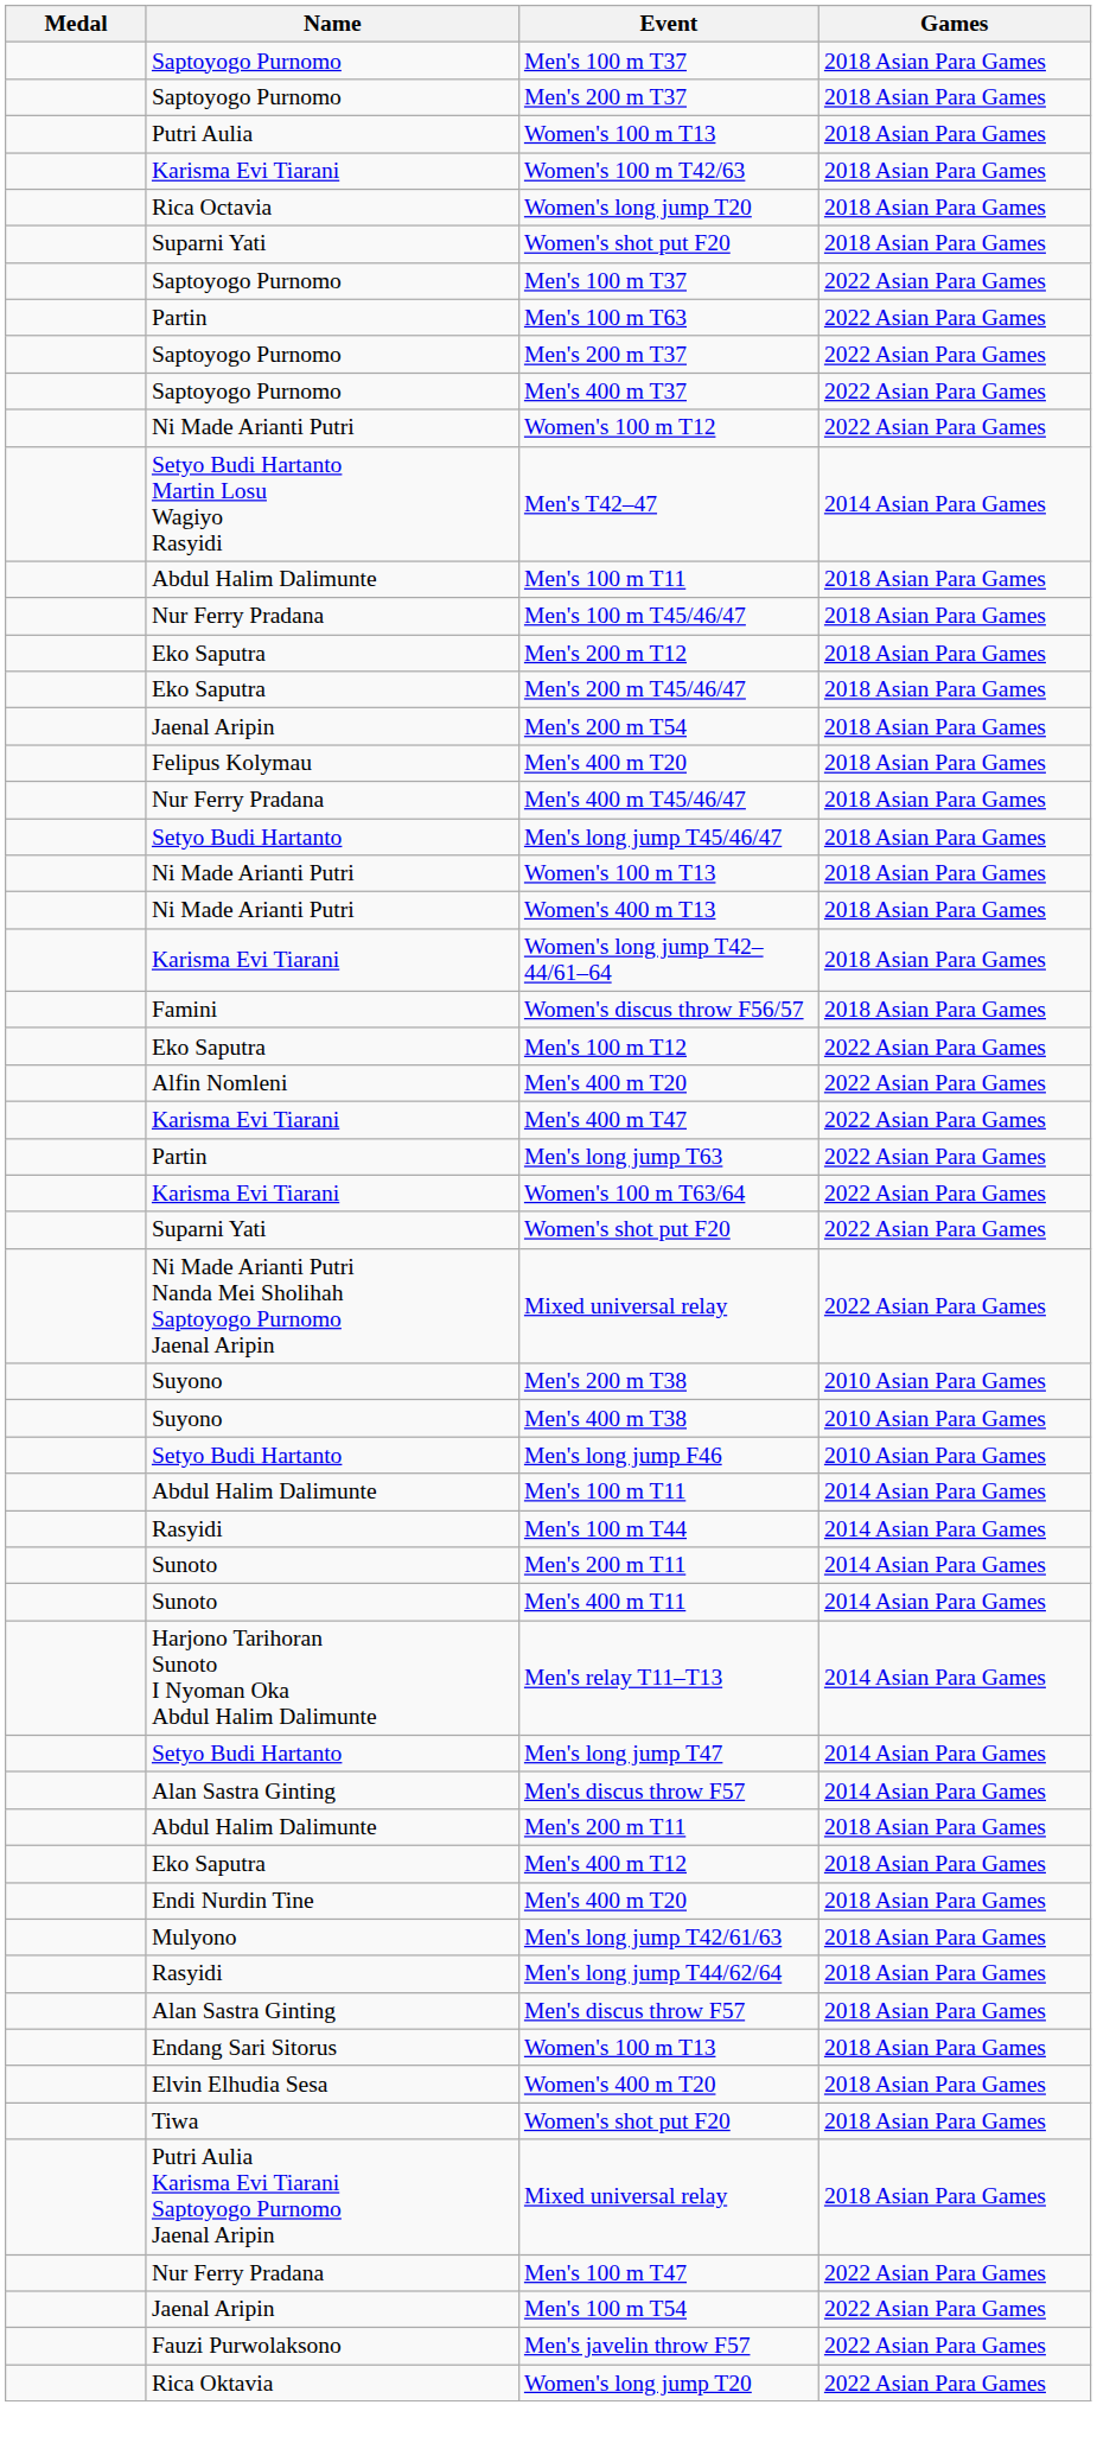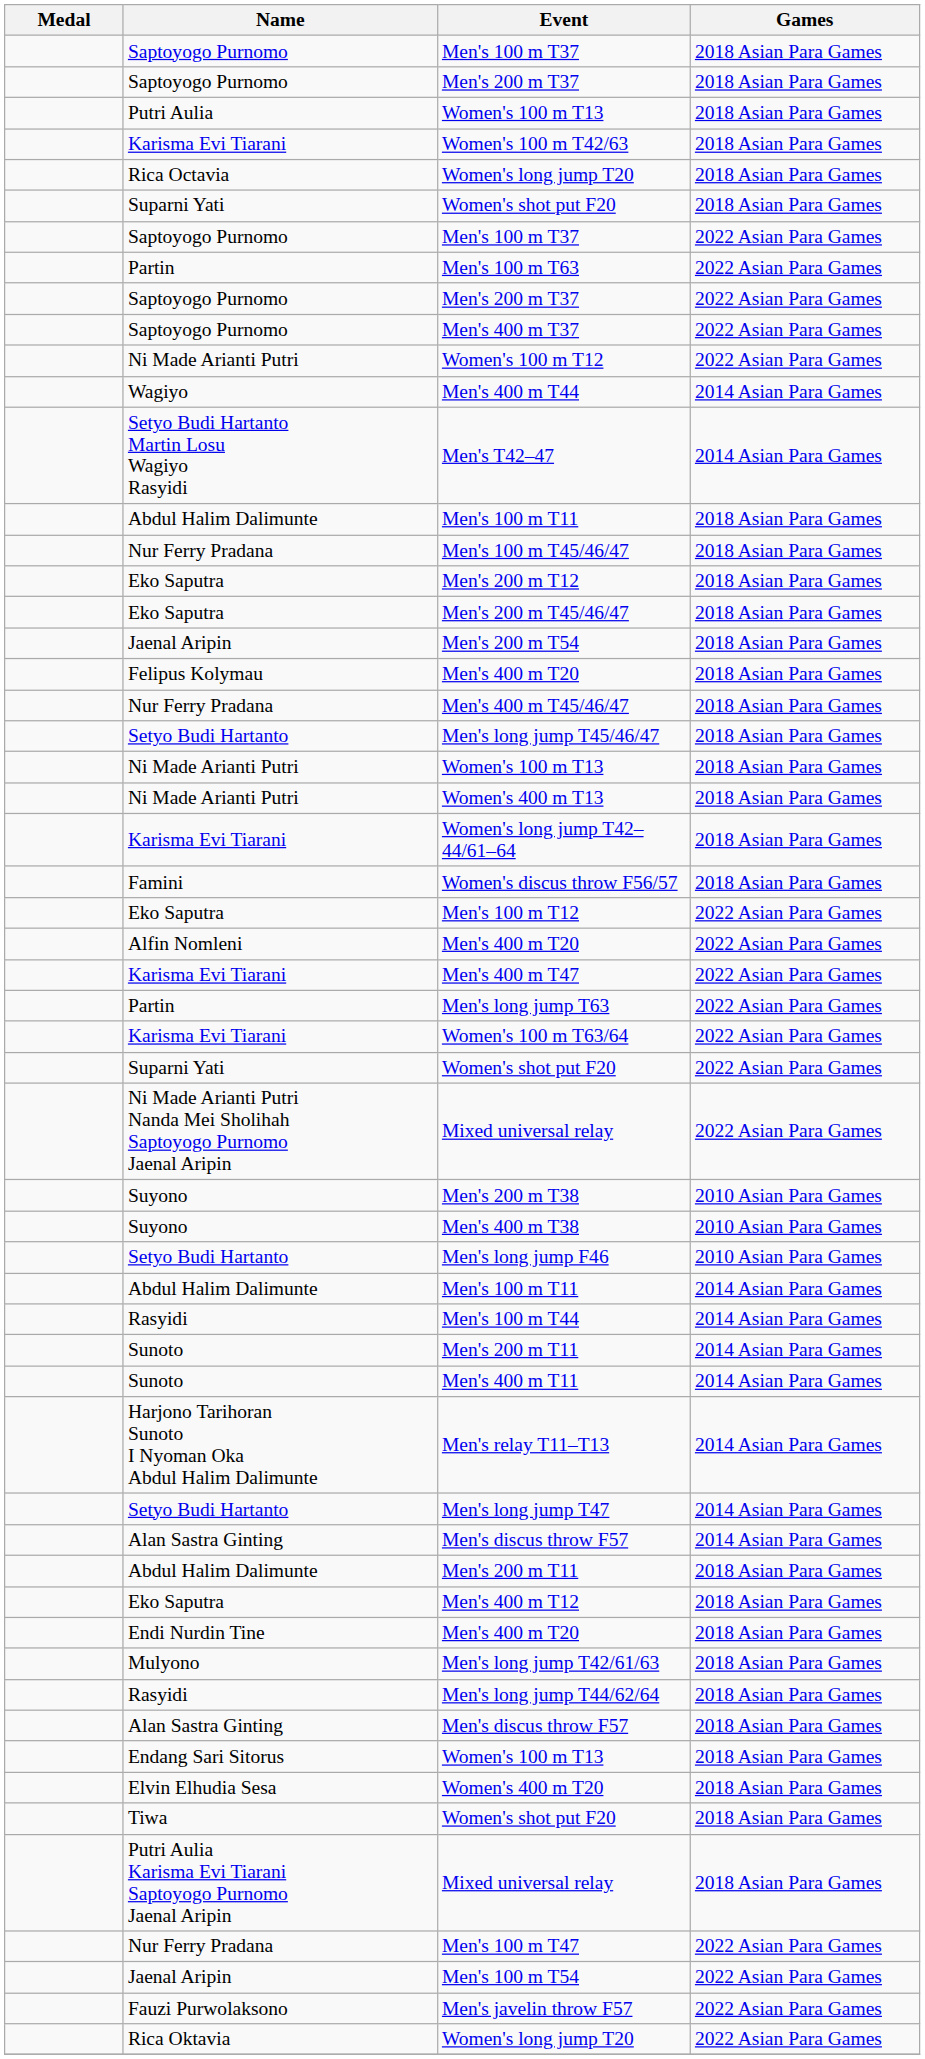+ row: Wagiyo | Men's 400 m T44 | 2014 Asian Para Games
